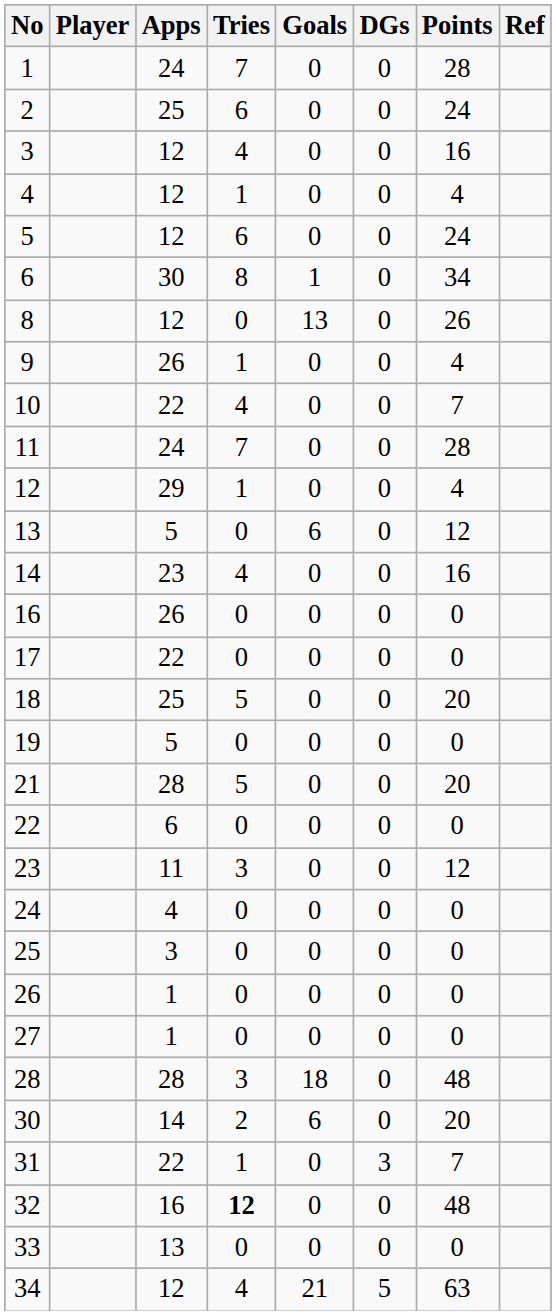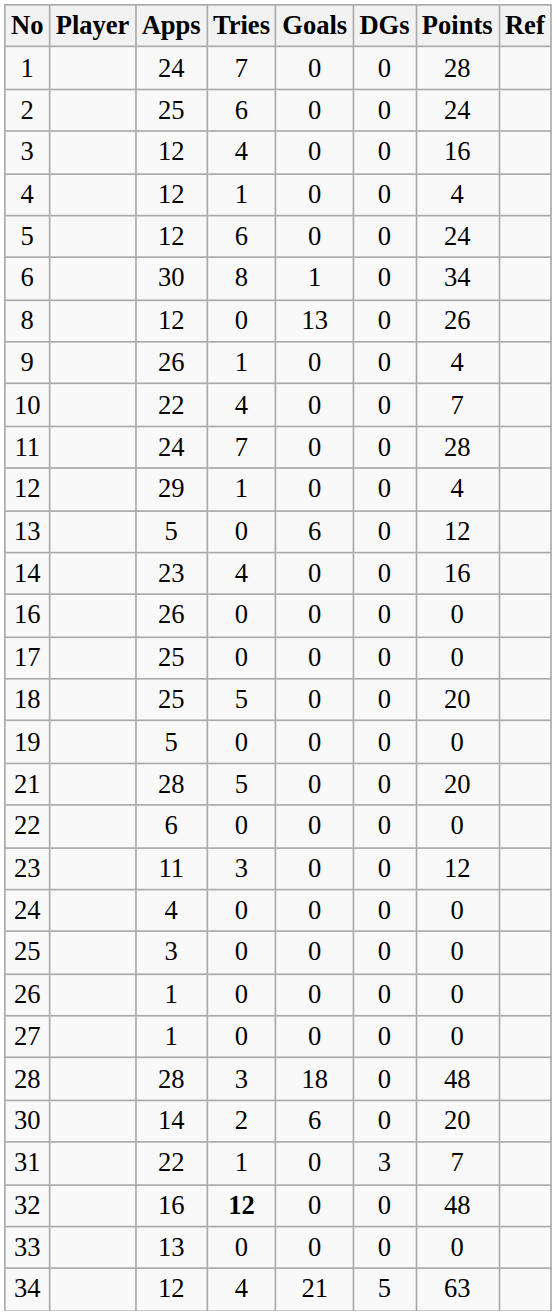17 | Apps: 22 -> 25
